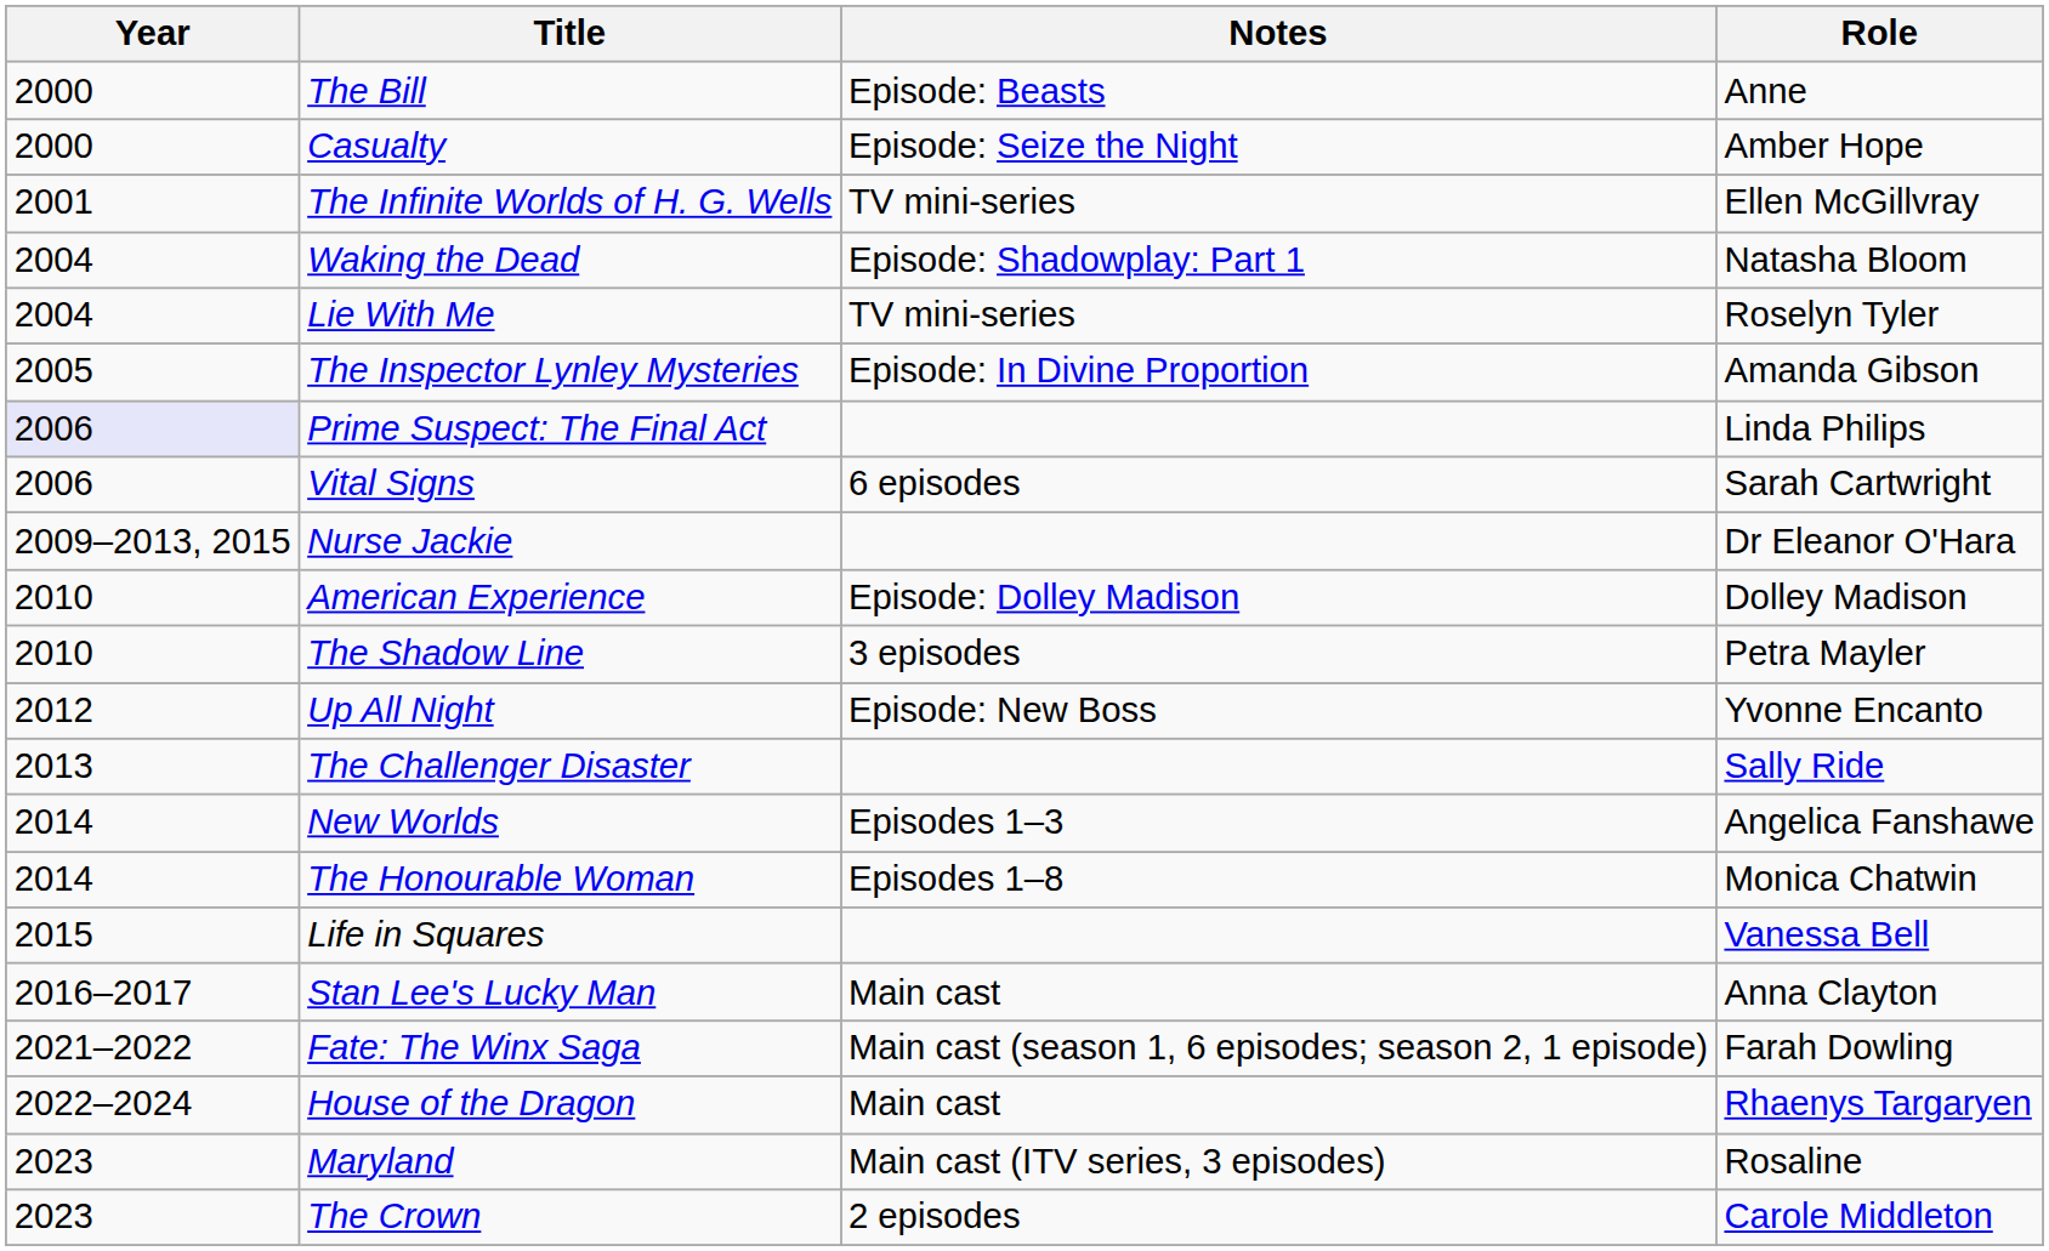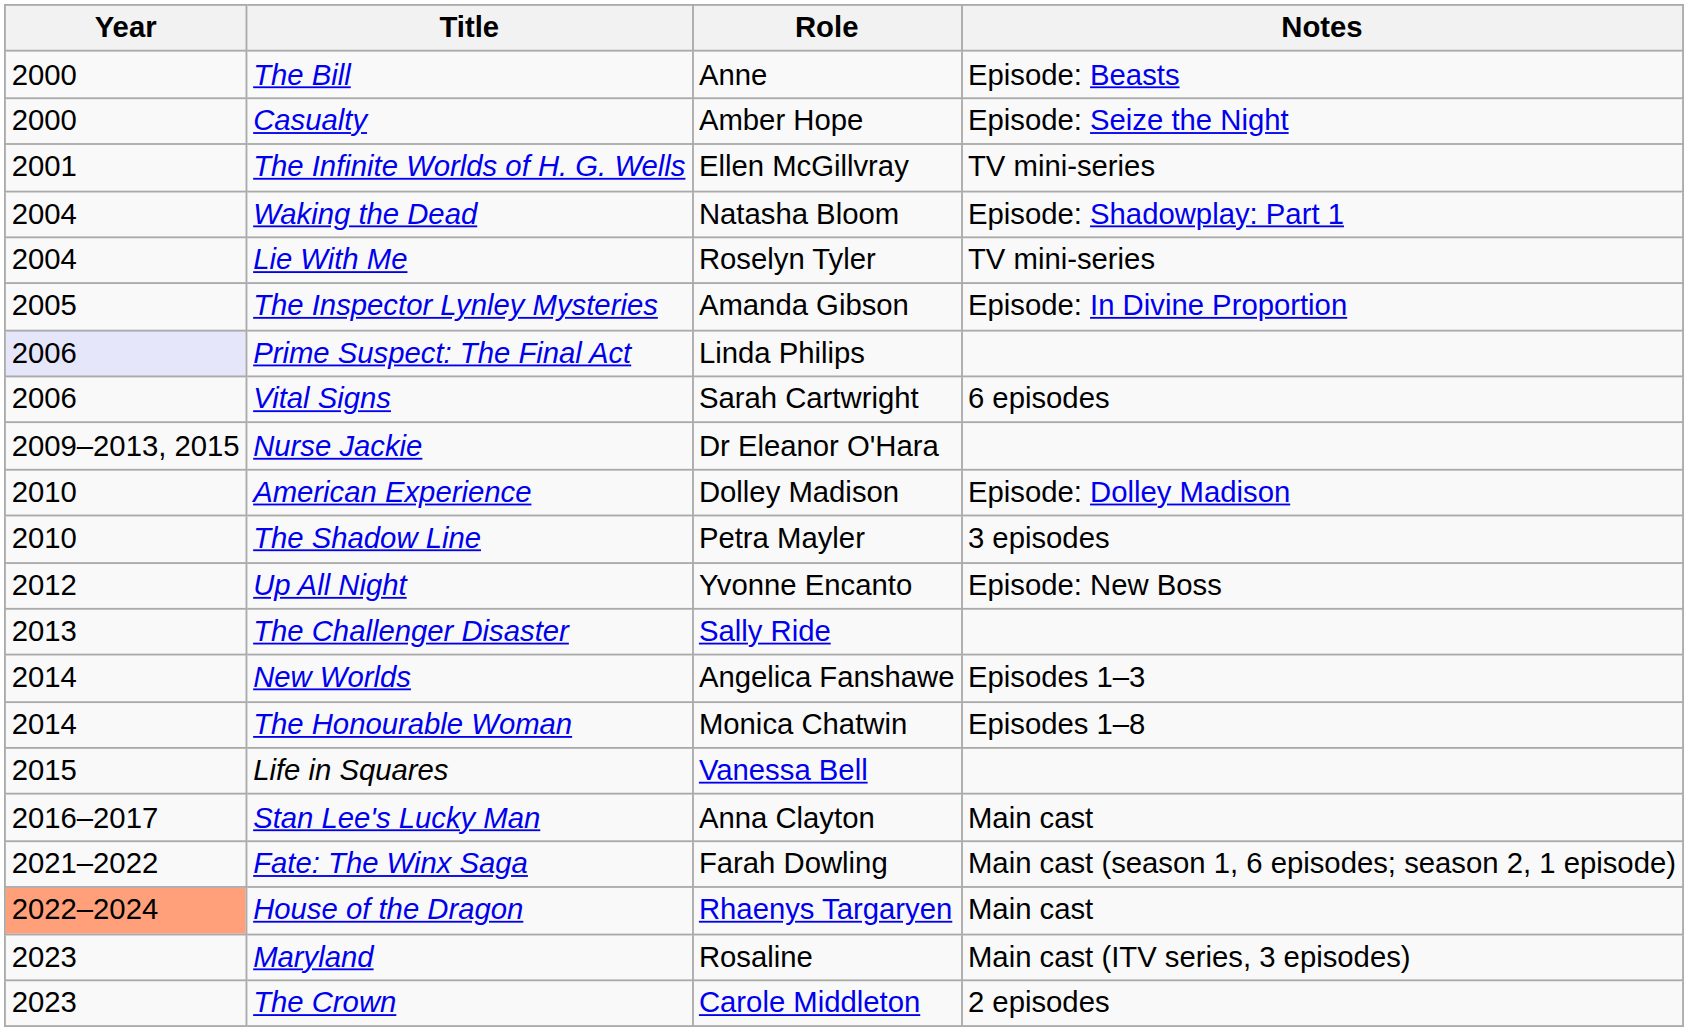columns swapped: Role <-> Notes
House of the Dragon | Year: no background -> lightsalmon background
